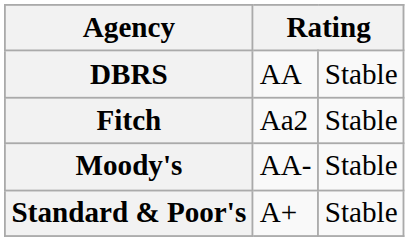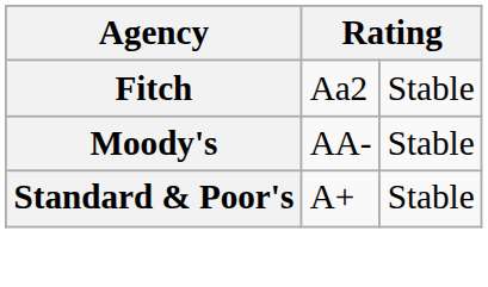- row: DBRS | AA | Stable
